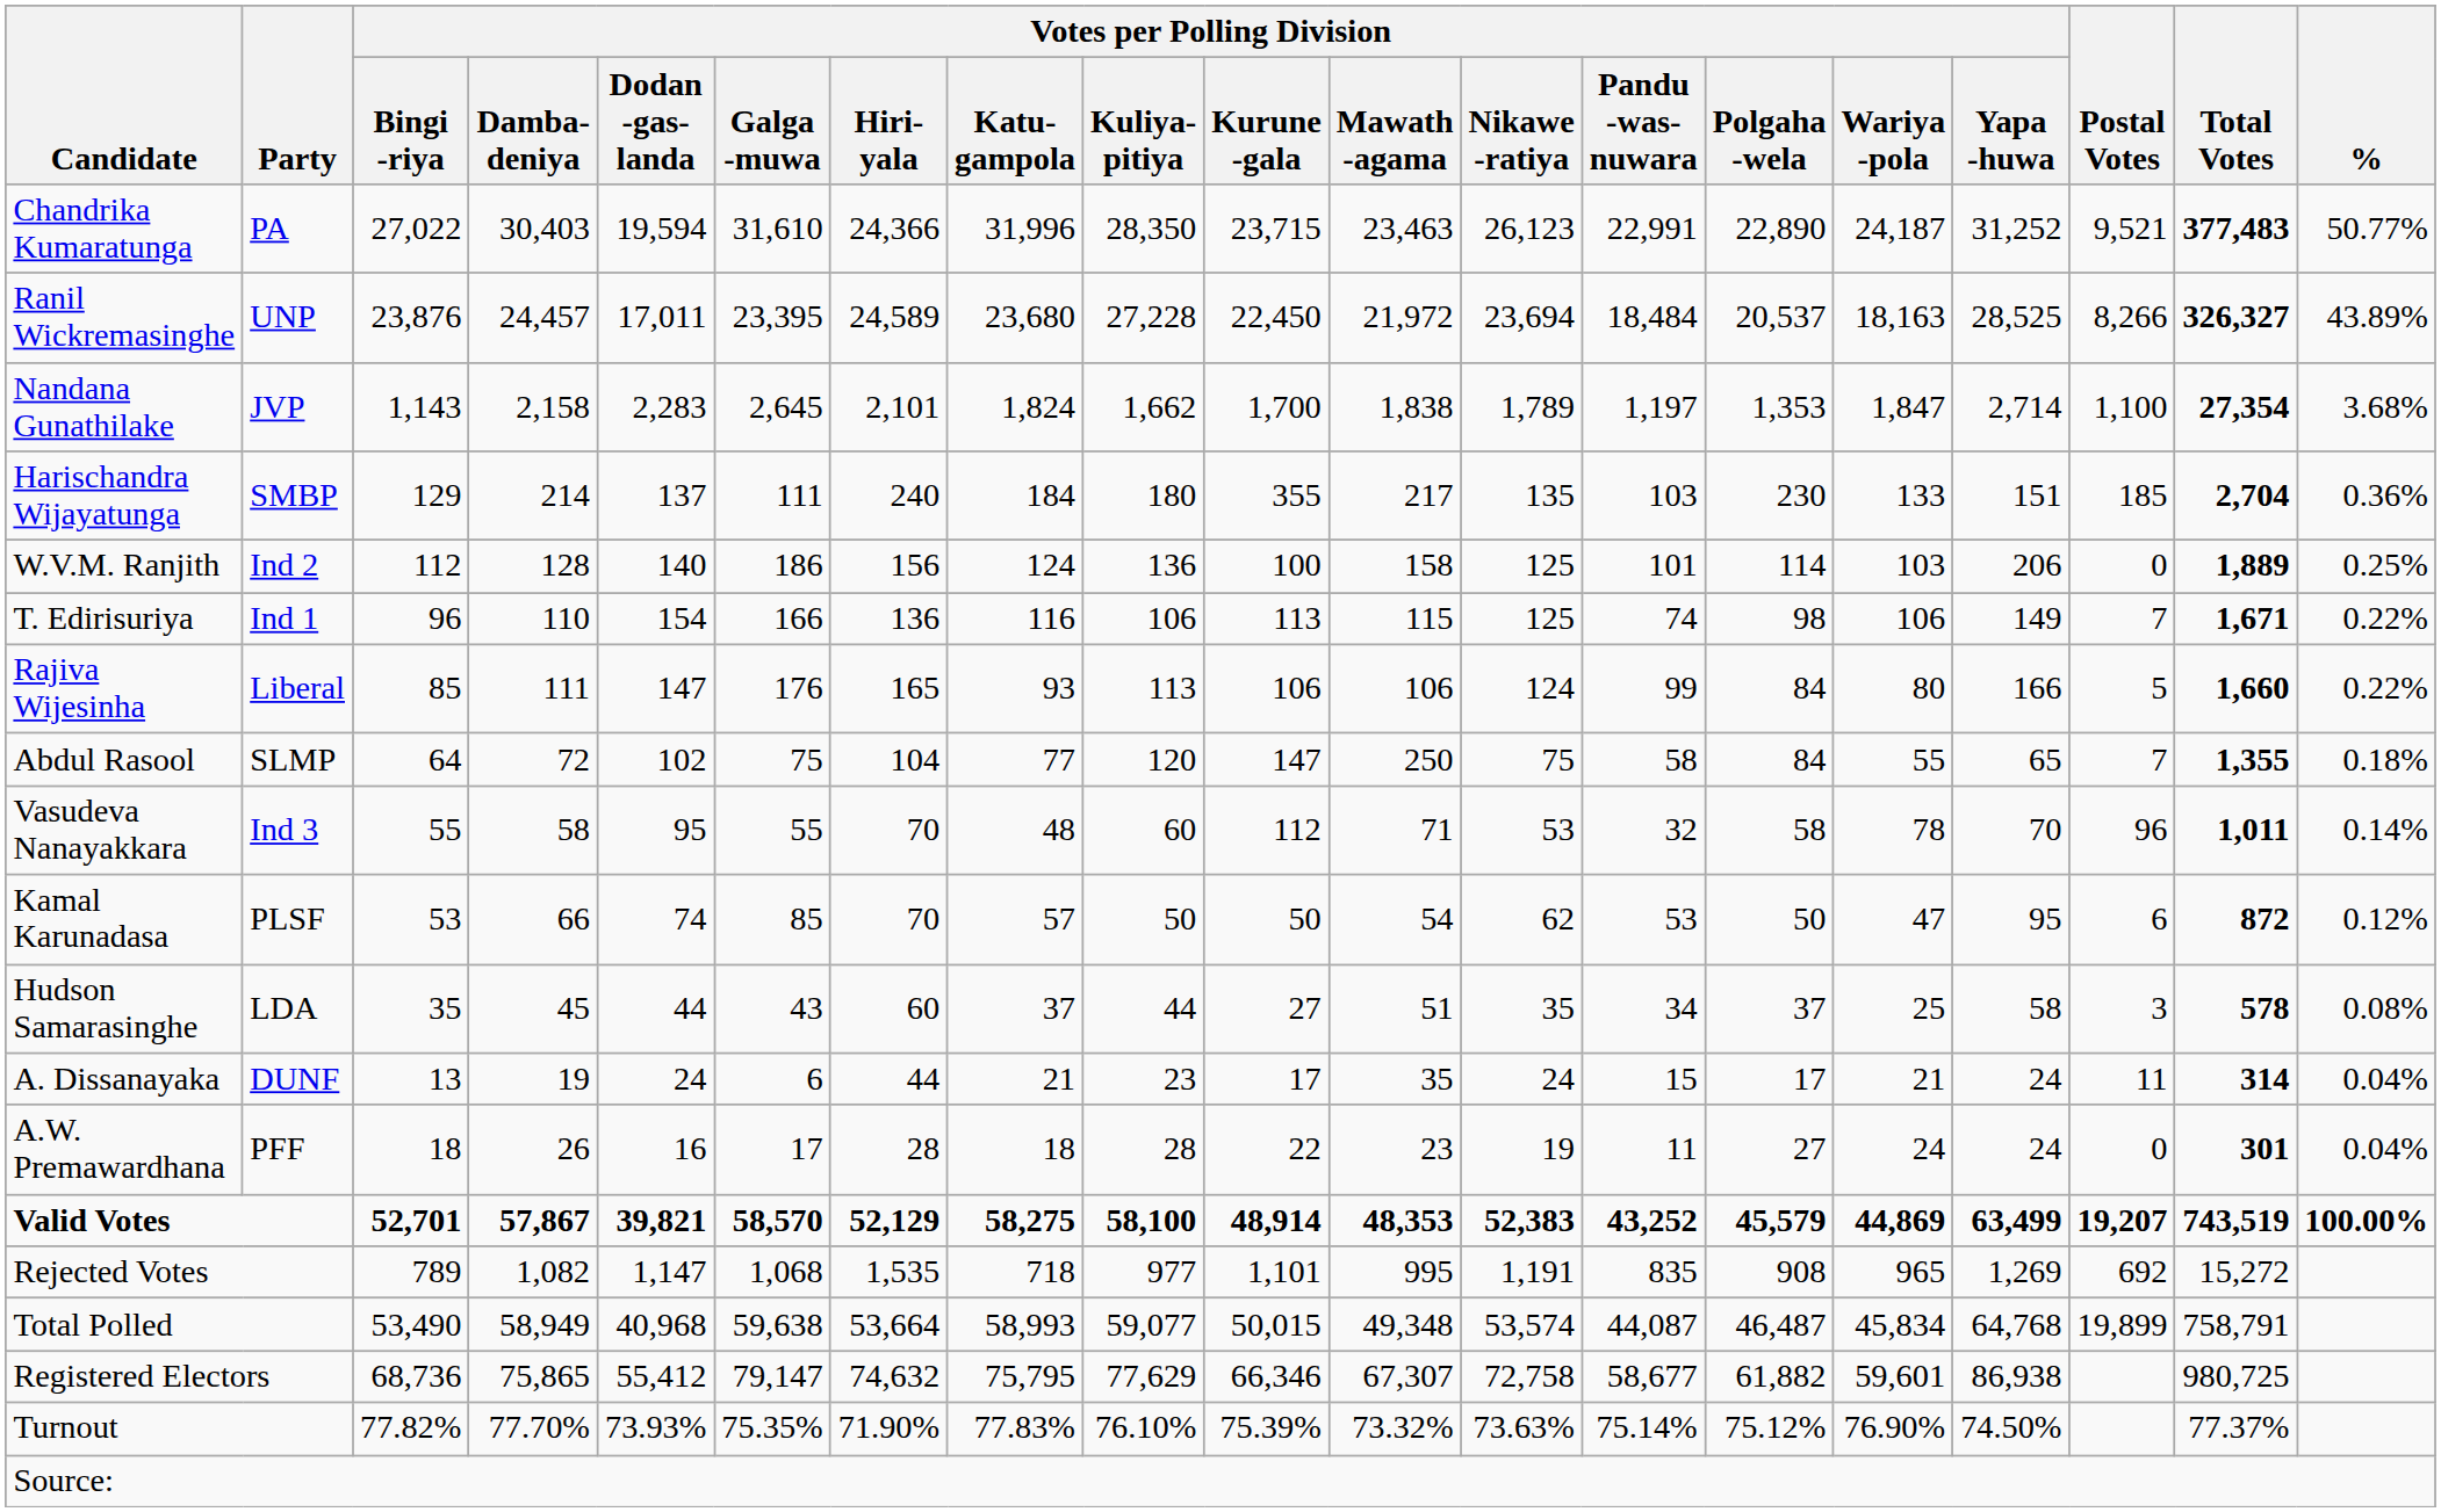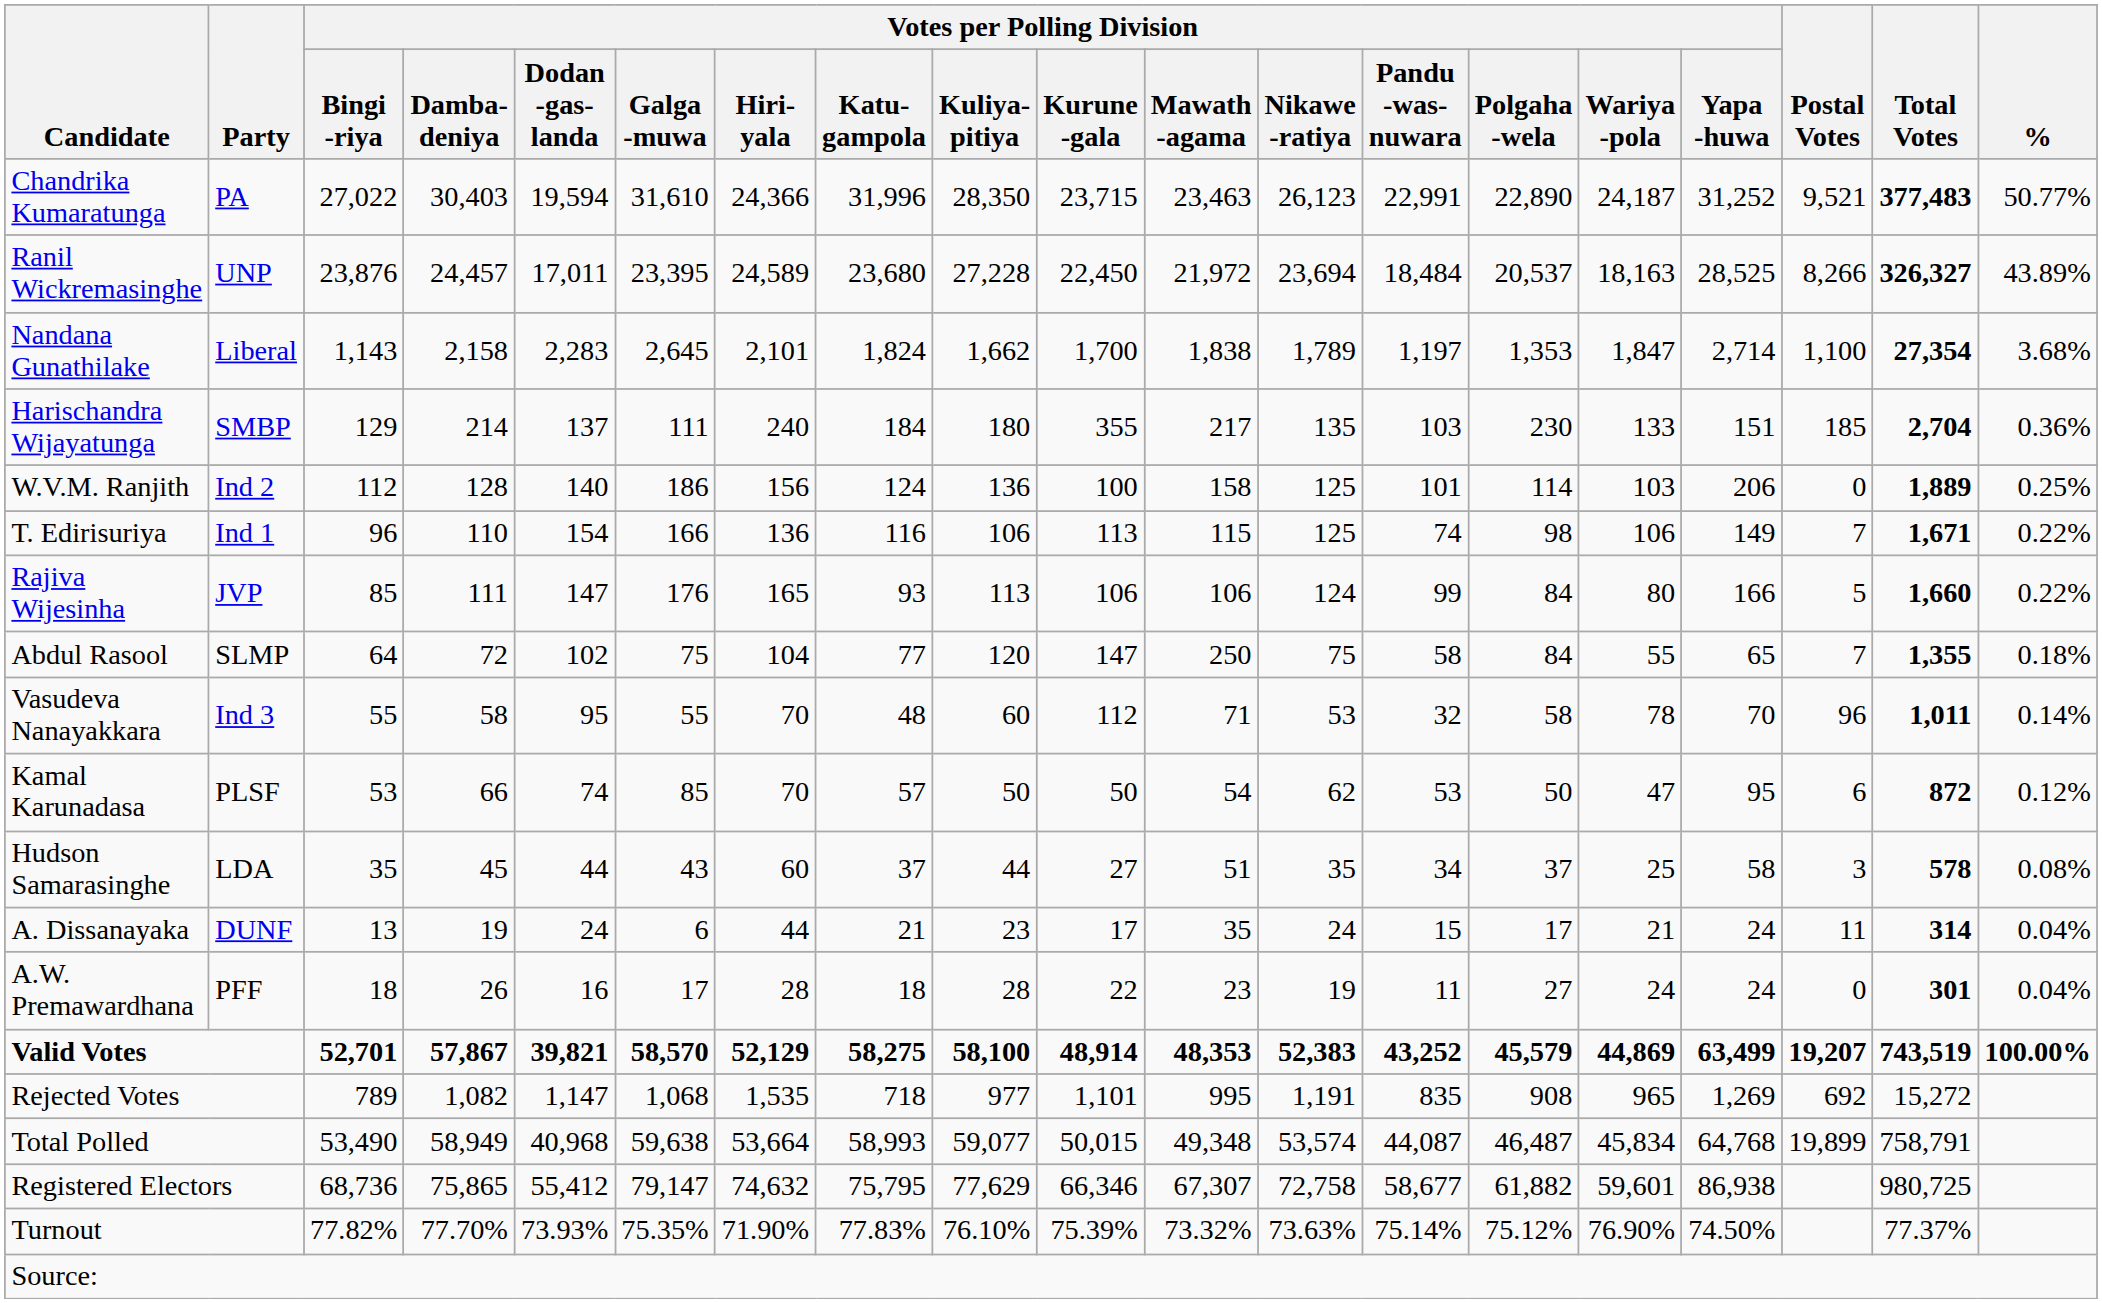Nandana Gunathilake | Party: JVP -> Liberal
Rajiva Wijesinha | Party: Liberal -> JVP
